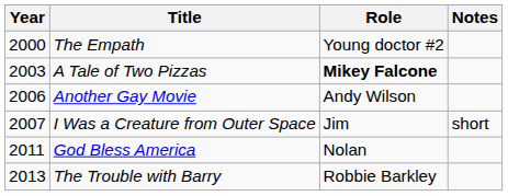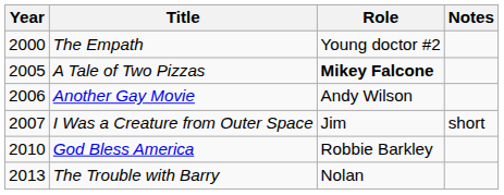A Tale of Two Pizzas | Year: 2003 -> 2005
God Bless America | Year: 2011 -> 2010
God Bless America | Role: Nolan -> Robbie Barkley
The Trouble with Barry | Role: Robbie Barkley -> Nolan
